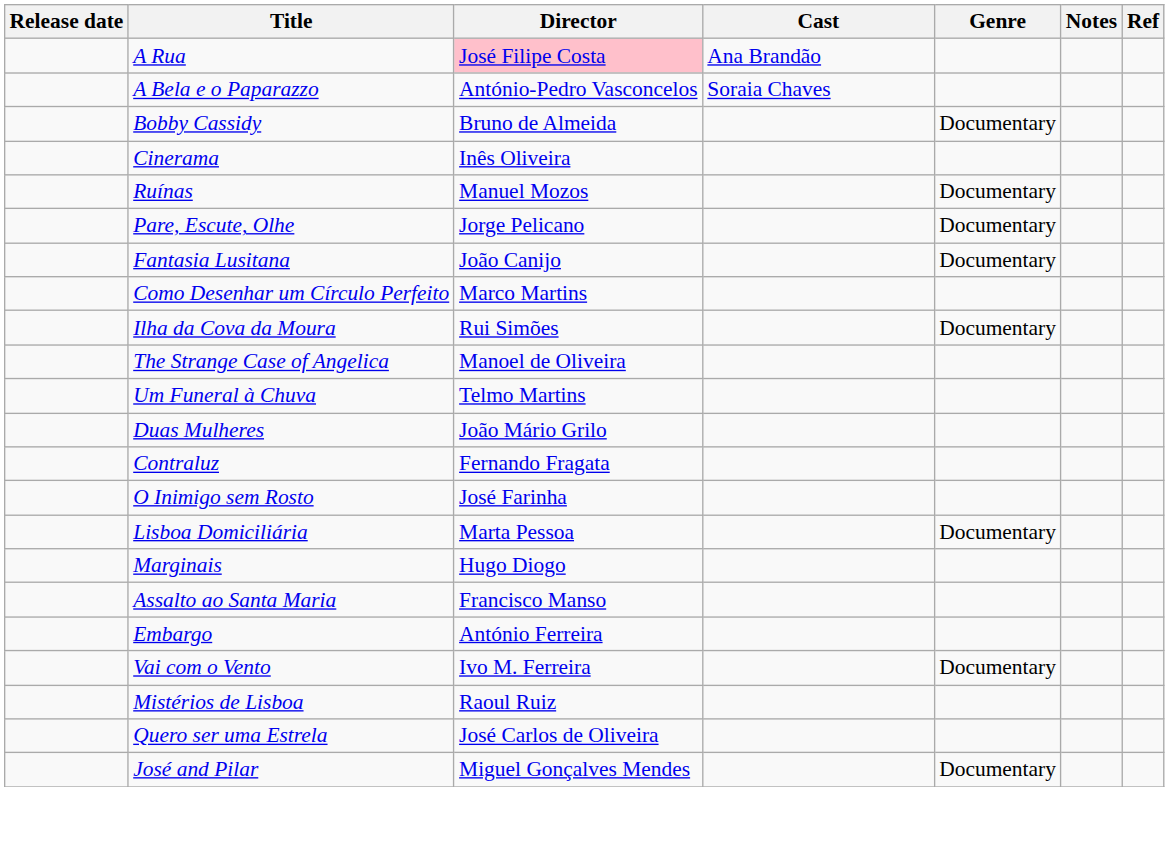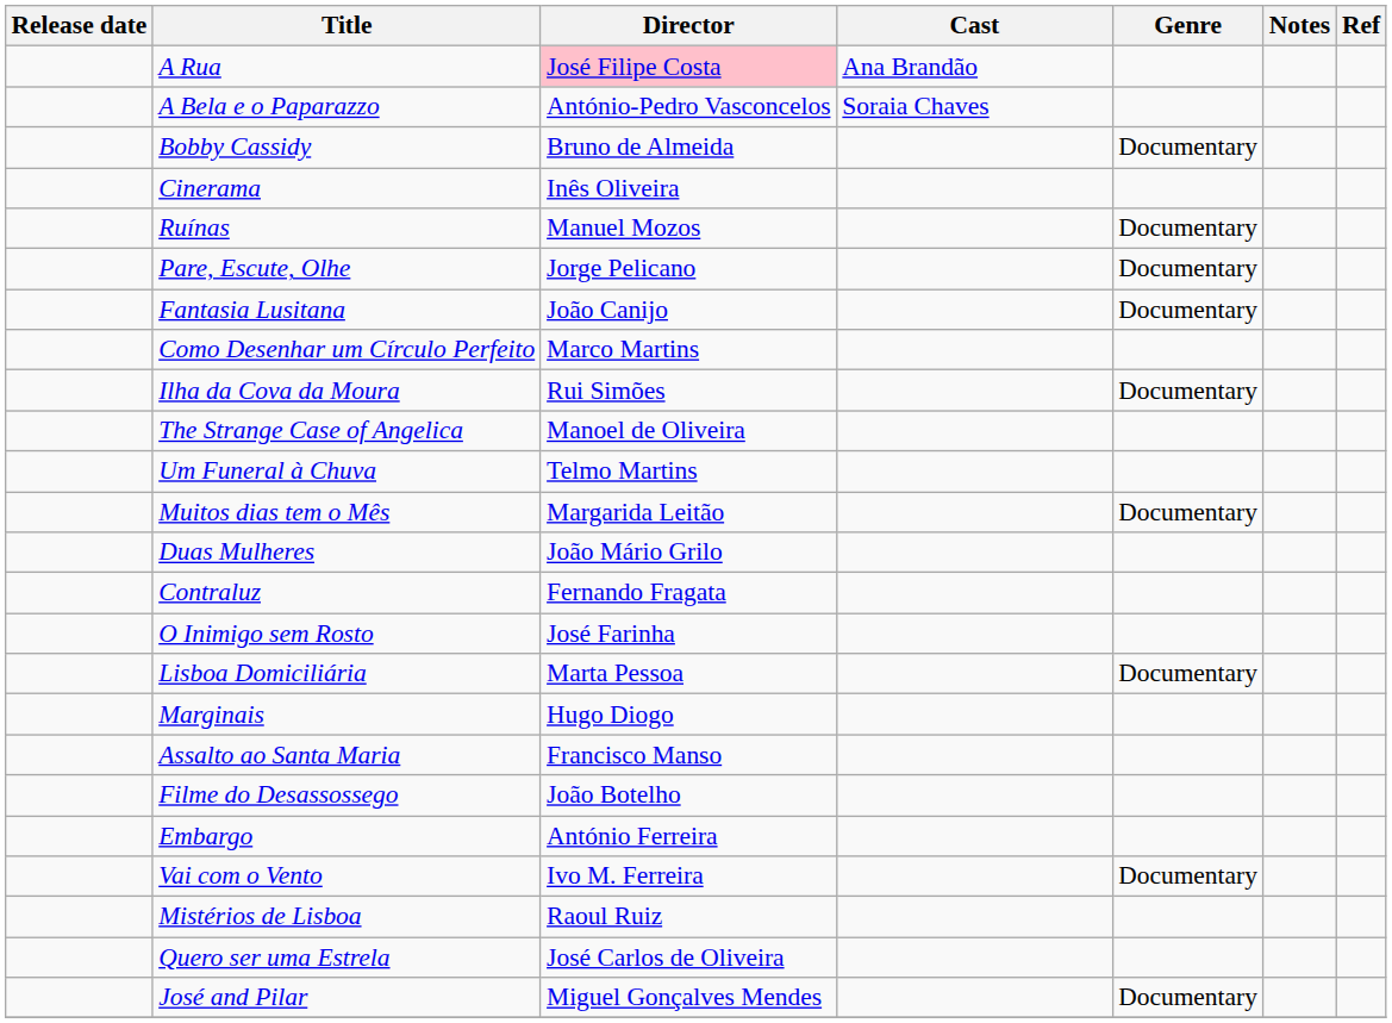+ row: Muitos dias tem o Mês | Margarida Leitão | Documentary
+ row: Filme do Desassossego | João Botelho
